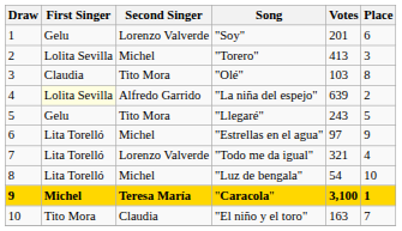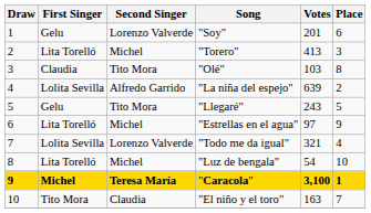"Torero" | First Singer: Lolita Sevilla -> Lita Torelló
"La niña del espejo" | First Singer: lightyellow background -> no background
"Todo me da igual" | First Singer: Lita Torelló -> Lolita Sevilla
